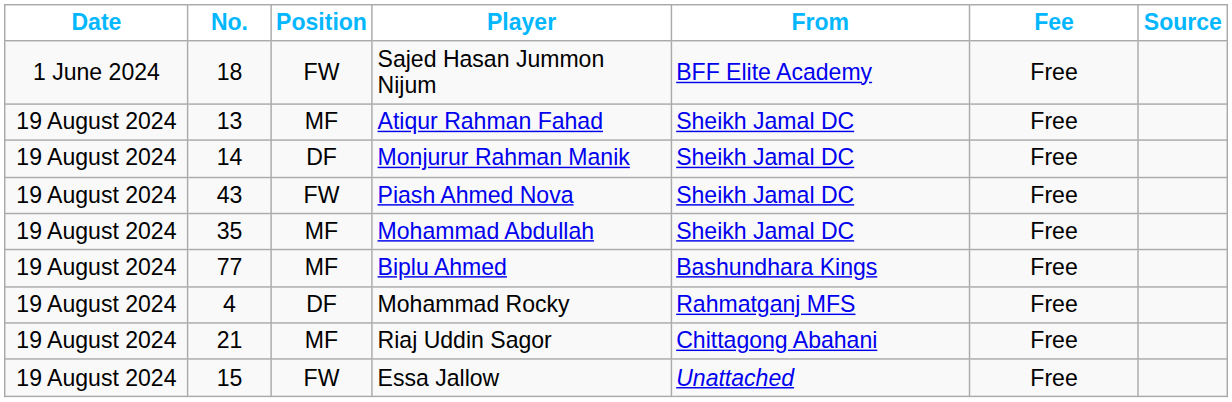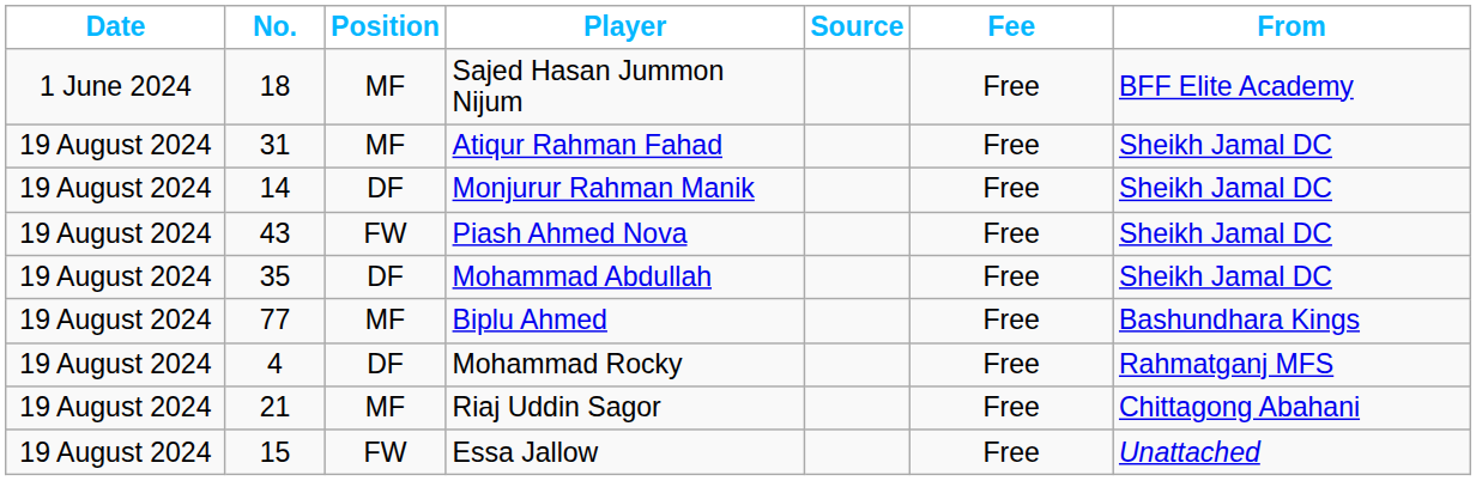columns swapped: From <-> Source
Sajed Hasan Jummon Nijum | Position: FW -> MF
Atiqur Rahman Fahad | No.: 13 -> 31
Mohammad Abdullah | Position: MF -> DF
